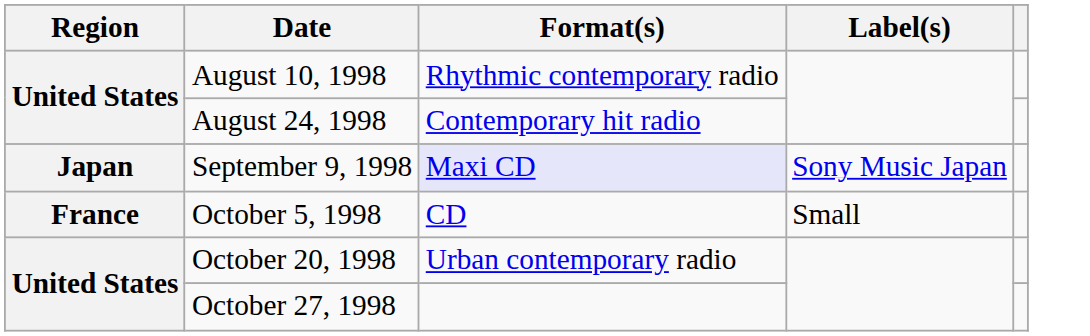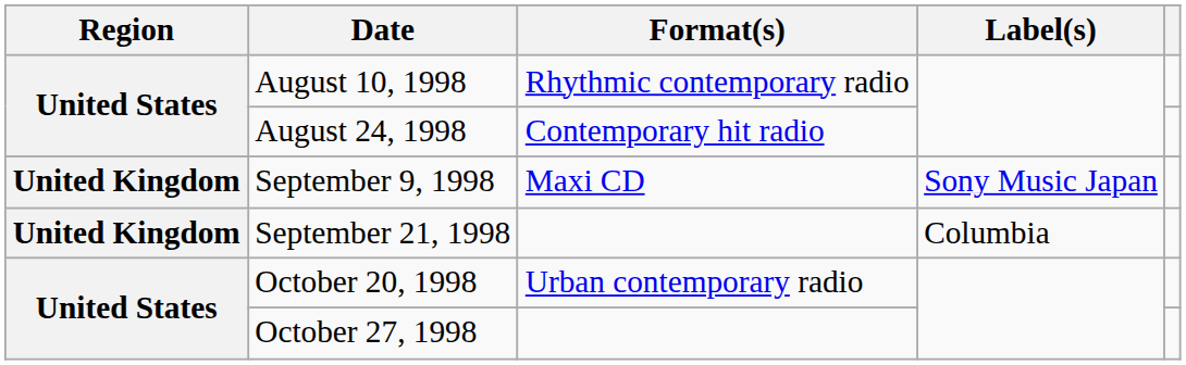September 9, 1998 | Region: Japan -> United Kingdom
September 9, 1998 | Format(s): lavender background -> no background
+ row: United Kingdom | September 21, 1998 | Columbia
- row: France | October 5, 1998 | CD | Small
